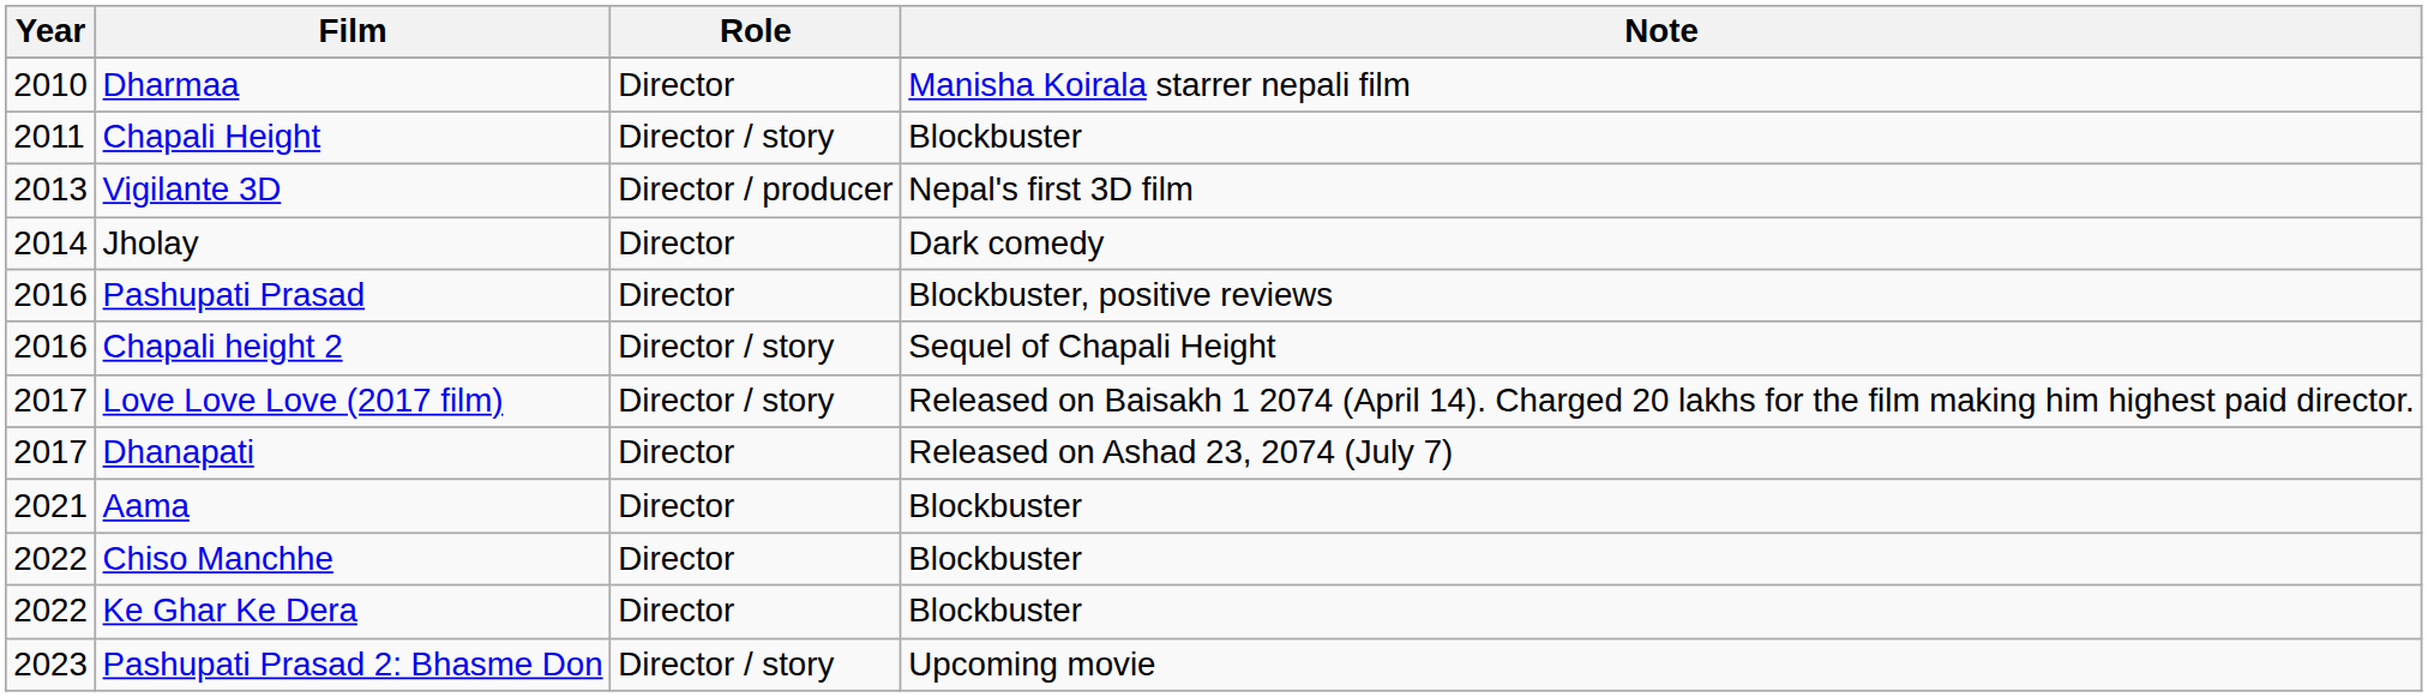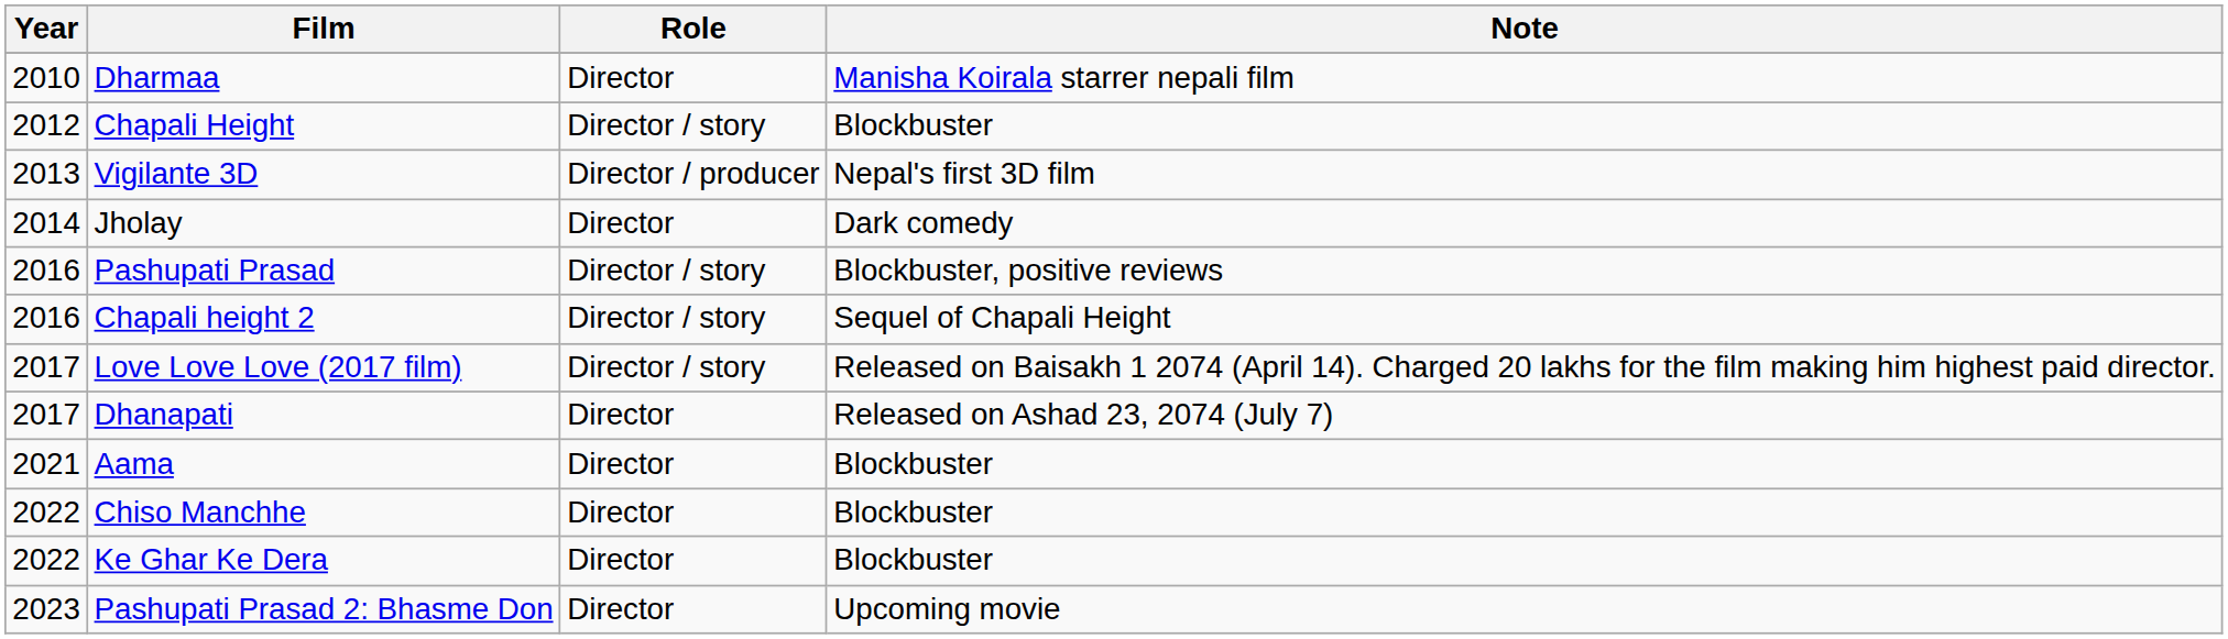Chapali Height | Year: 2011 -> 2012
Pashupati Prasad | Role: Director -> Director / story
Pashupati Prasad 2: Bhasme Don | Role: Director / story -> Director
